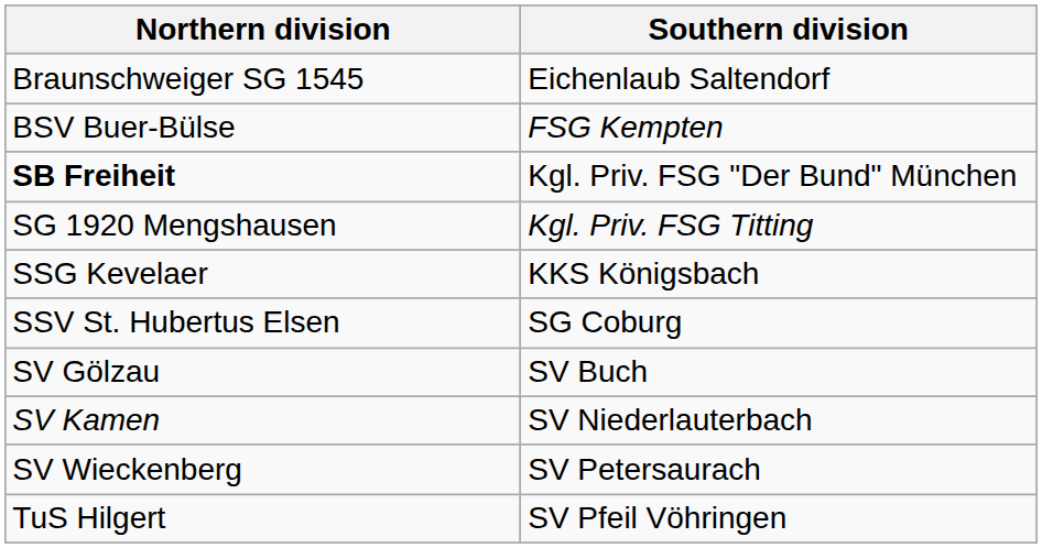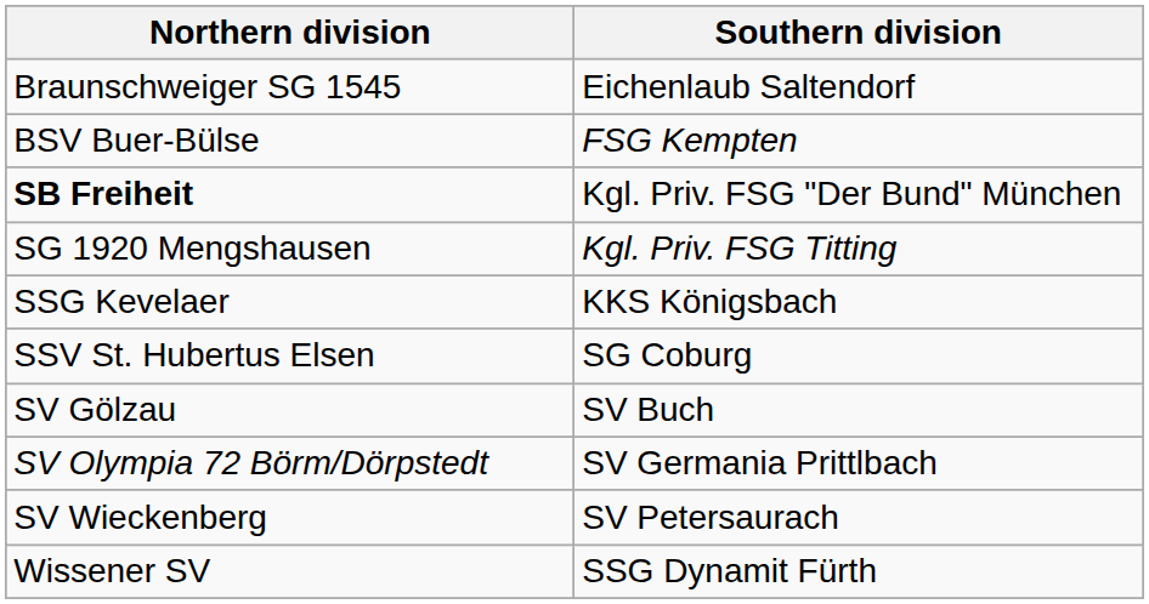+ row: SV Olympia 72 Börm/Dörpstedt | SV Germania Prittlbach
- row: SV Kamen | SV Niederlauterbach
- row: TuS Hilgert | SV Pfeil Vöhringen
+ row: Wissener SV | SSG Dynamit Fürth
